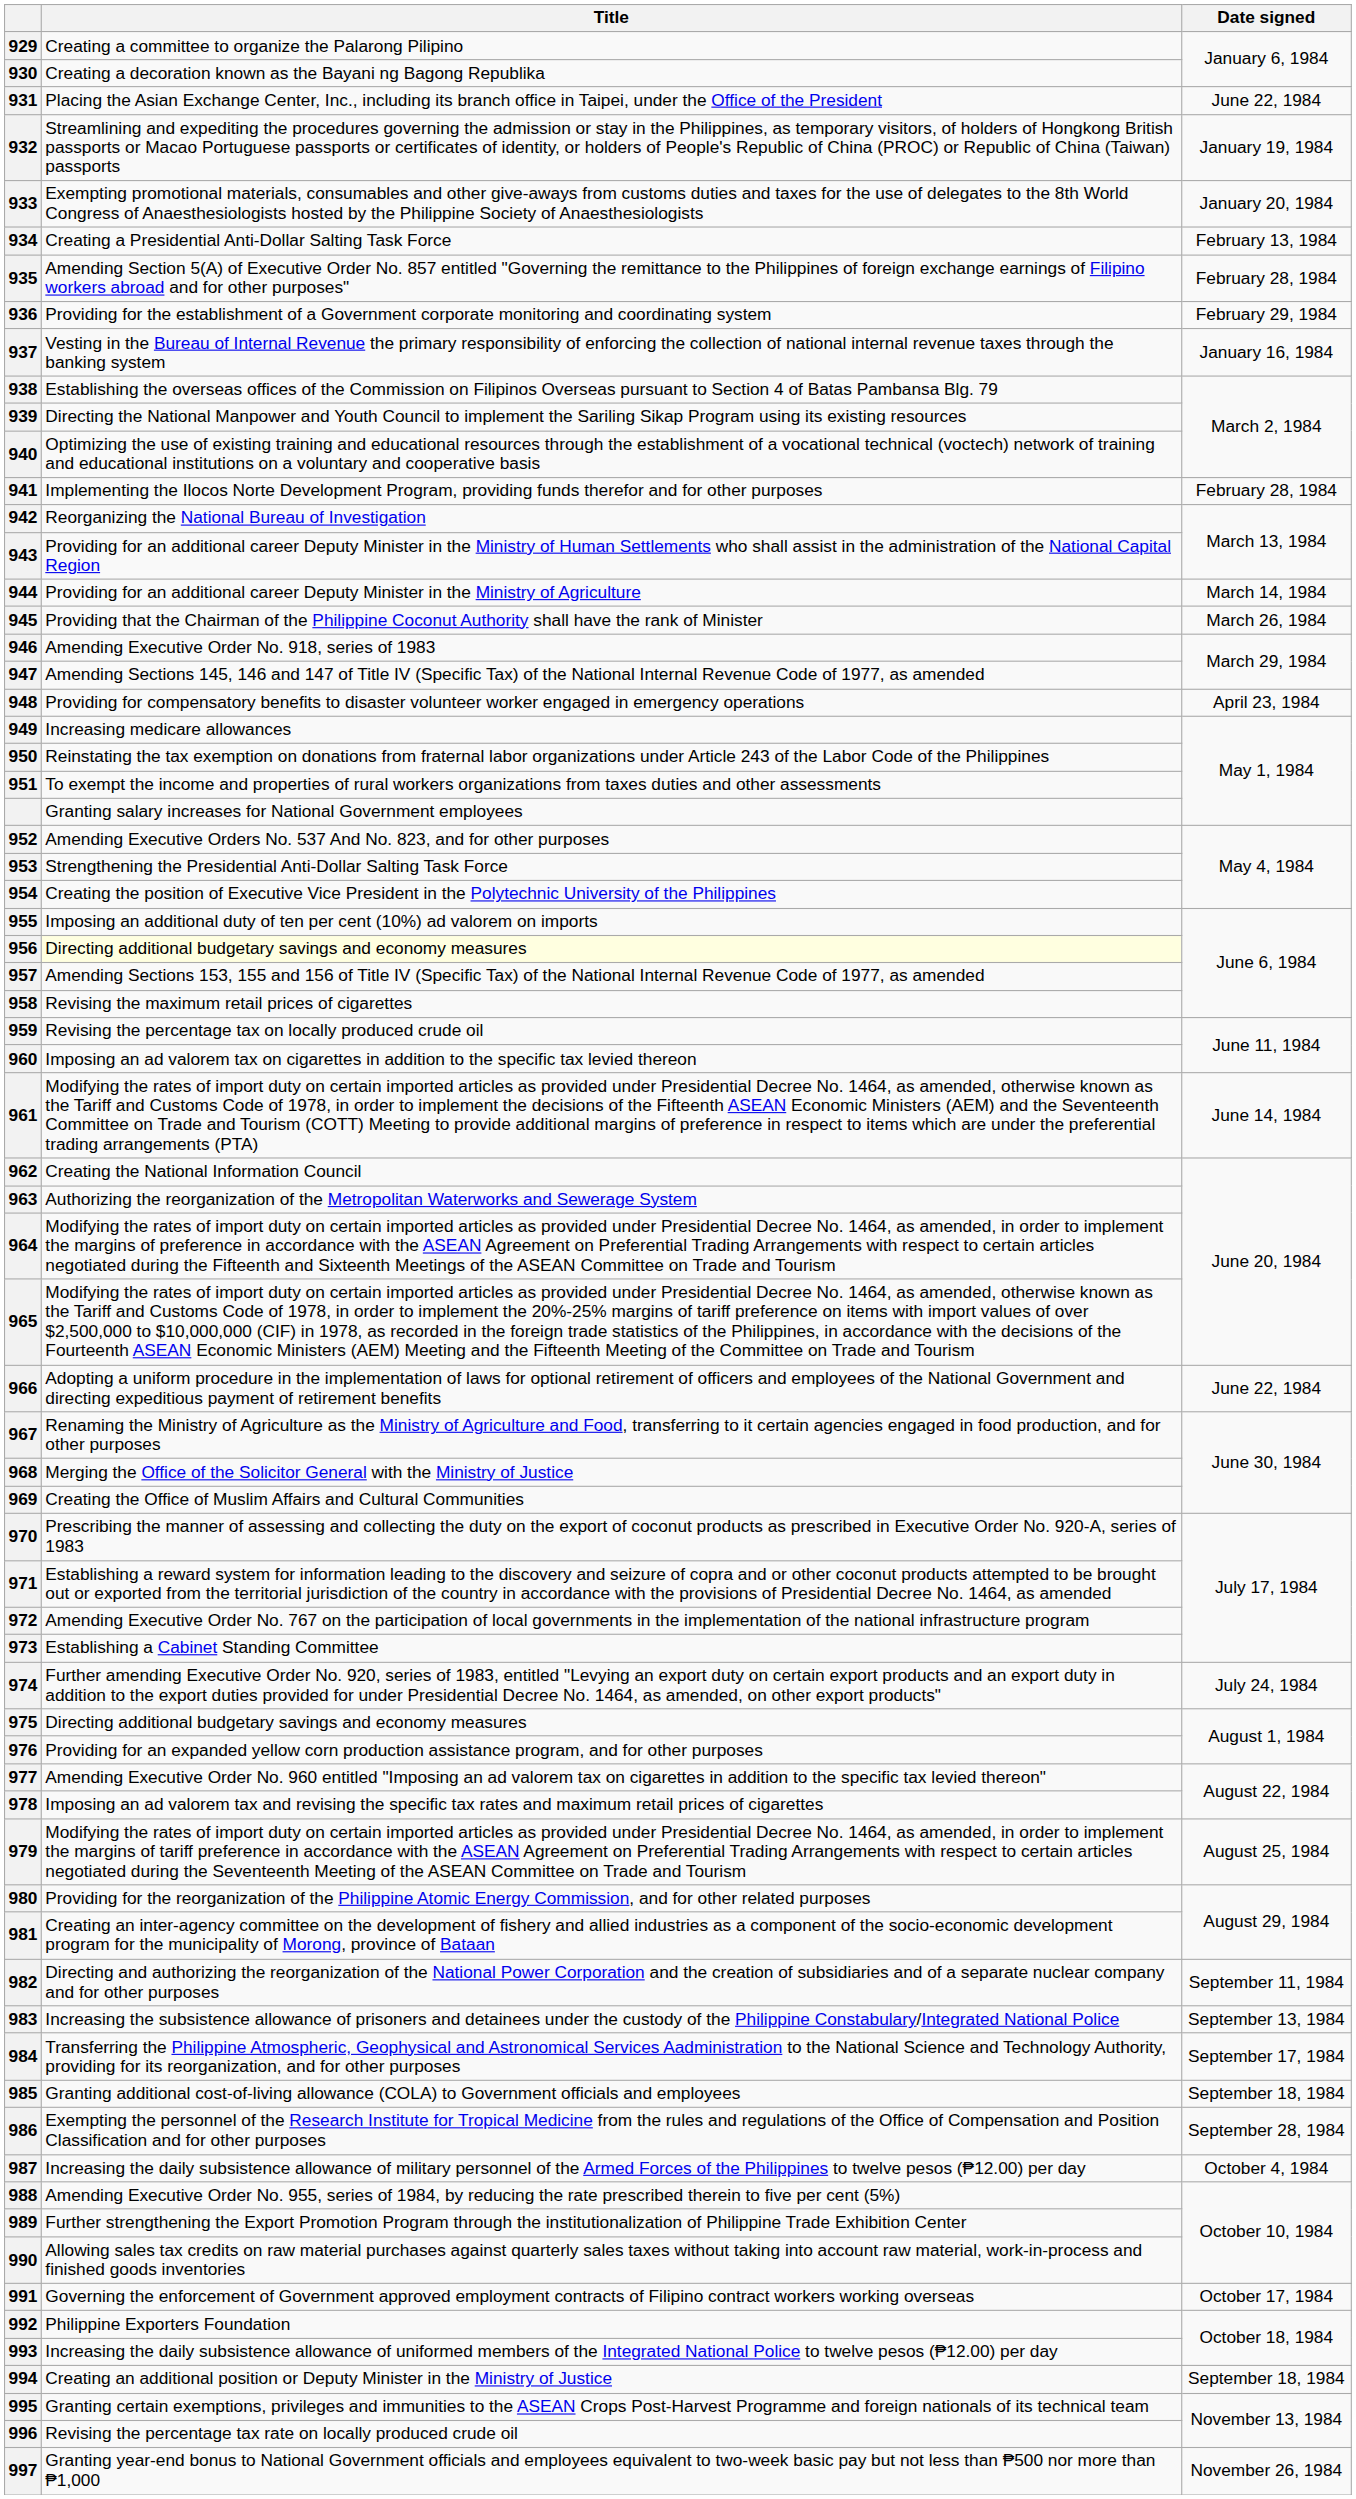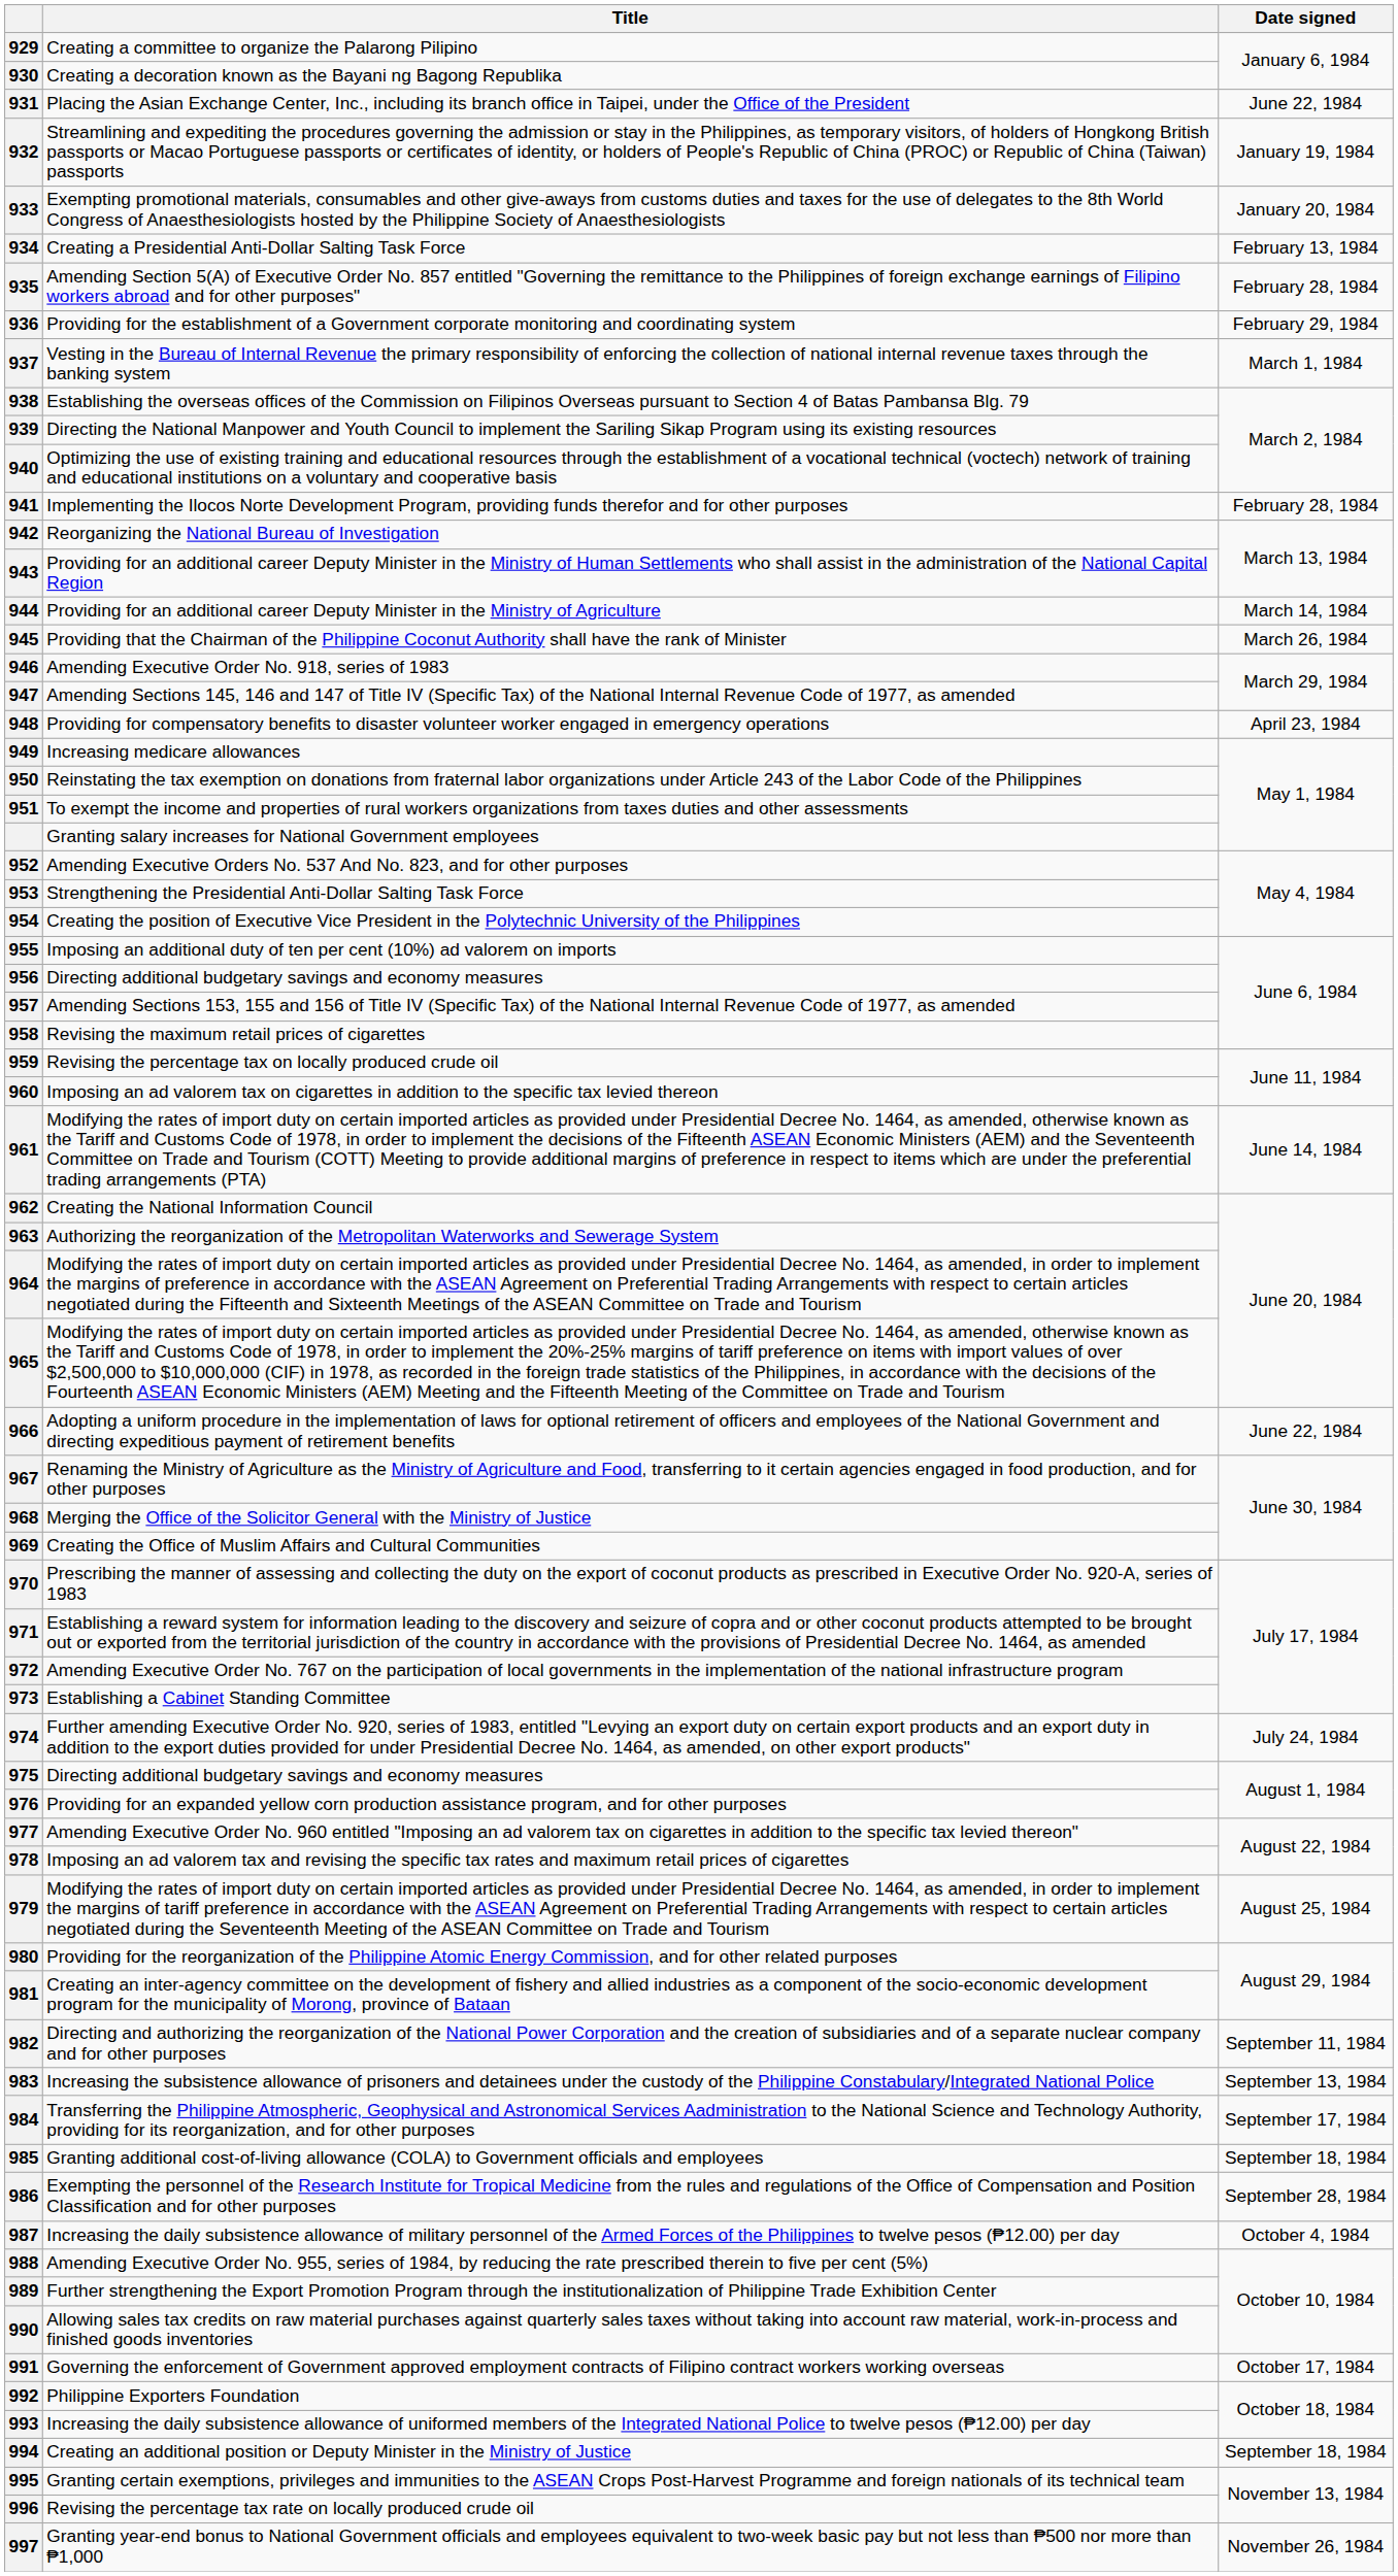937 | Date signed: January 16, 1984 -> March 1, 1984
956 | Title: lightyellow background -> no background
